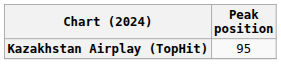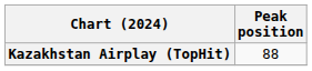Kazakhstan Airplay (TopHit) | Peak position: 95 -> 88
